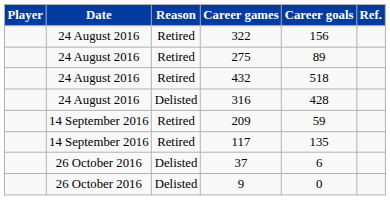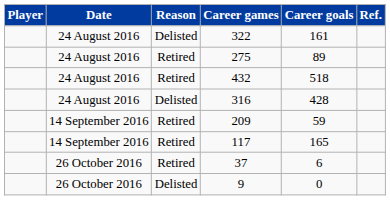322 | Reason: Retired -> Delisted
322 | Career goals: 156 -> 161
117 | Career goals: 135 -> 165
37 | Reason: Delisted -> Retired
